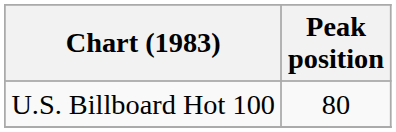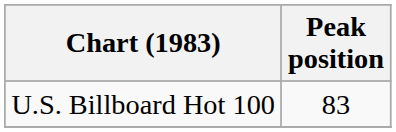U.S. Billboard Hot 100 | Peak position: 80 -> 83
